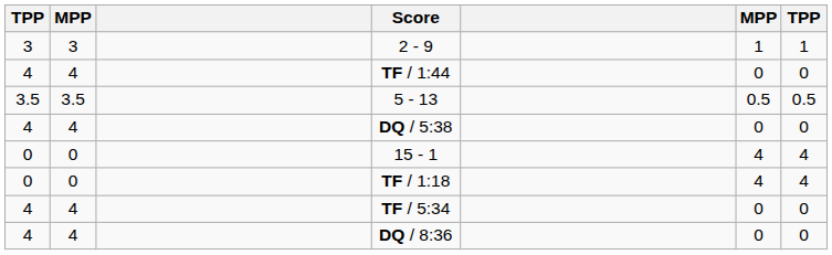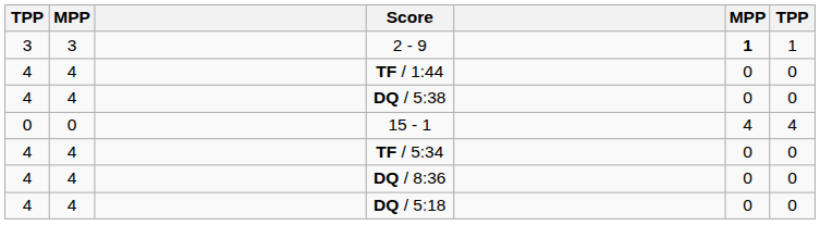2 - 9 | column 6: normal -> bold
- row: 3.5 | 3.5 | 5 - 13 | 0.5 | 0.5
- row: 0 | 0 | TF / 1:18 | 4 | 4
+ row: 4 | 4 | DQ / 5:18 | 0 | 0
